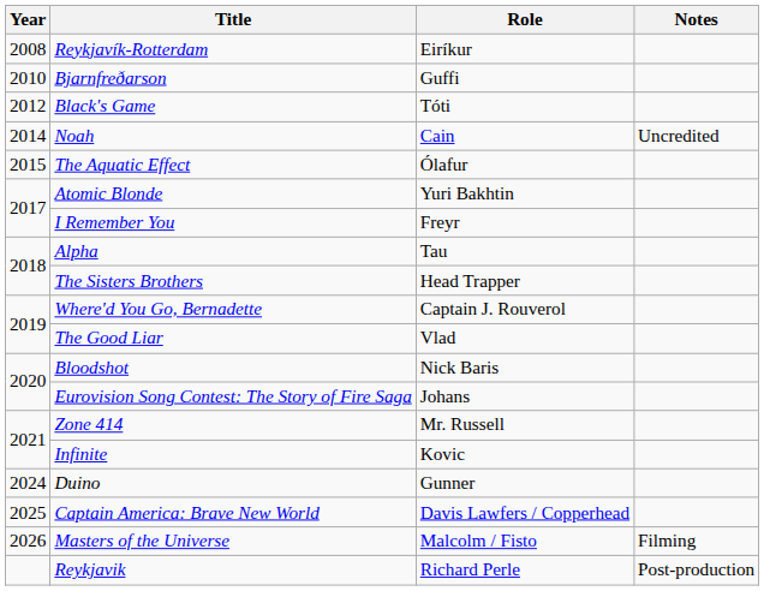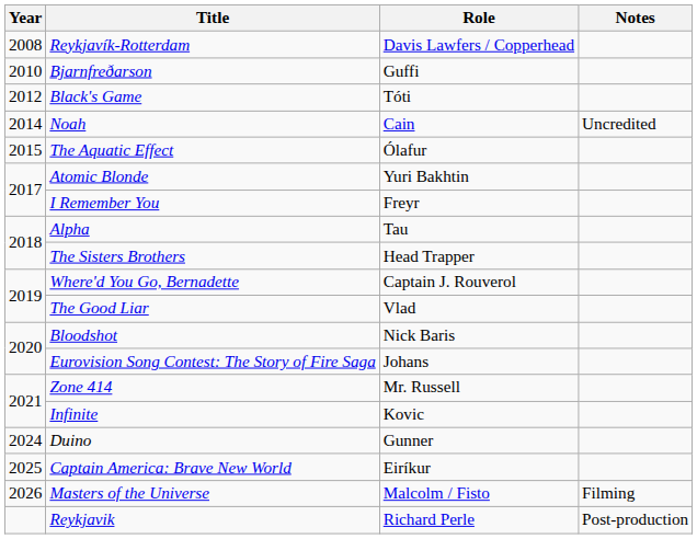Reykjavík-Rotterdam | Role: Eiríkur -> Davis Lawfers / Copperhead
Captain America: Brave New World | Role: Davis Lawfers / Copperhead -> Eiríkur
